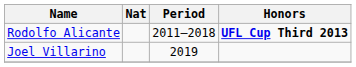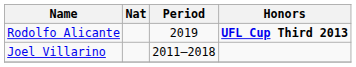Rodolfo Alicante | Period: 2011–2018 -> 2019
Joel Villarino | Period: 2019 -> 2011–2018
